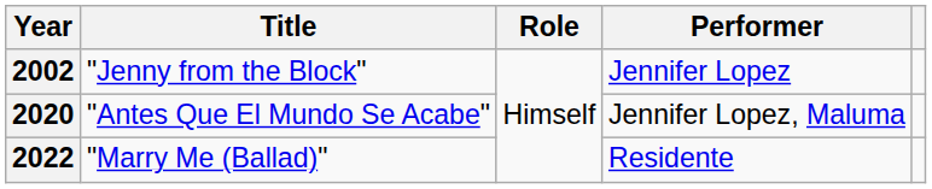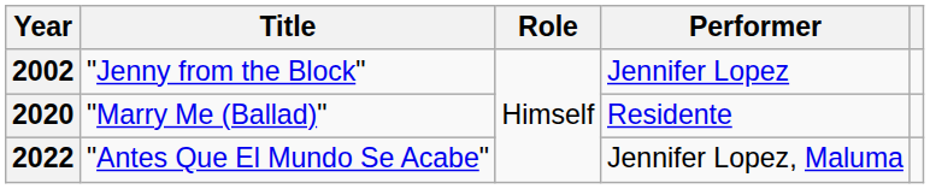2020 | Title: "Antes Que El Mundo Se Acabe" -> "Marry Me (Ballad)"
2020 | Performer: Jennifer Lopez, Maluma -> Residente
2022 | Title: "Marry Me (Ballad)" -> "Antes Que El Mundo Se Acabe"
2022 | Performer: Residente -> Jennifer Lopez, Maluma
